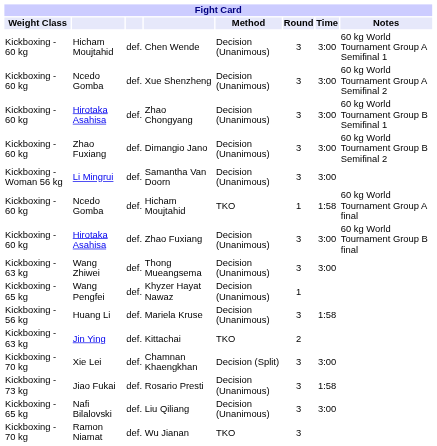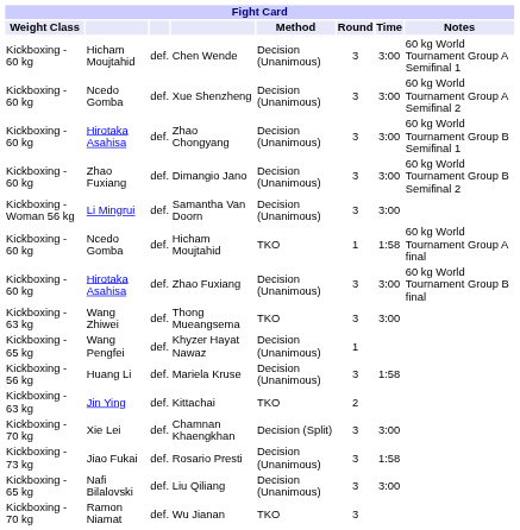Thong Mueangsema | Method: Decision (Unanimous) -> TKO
